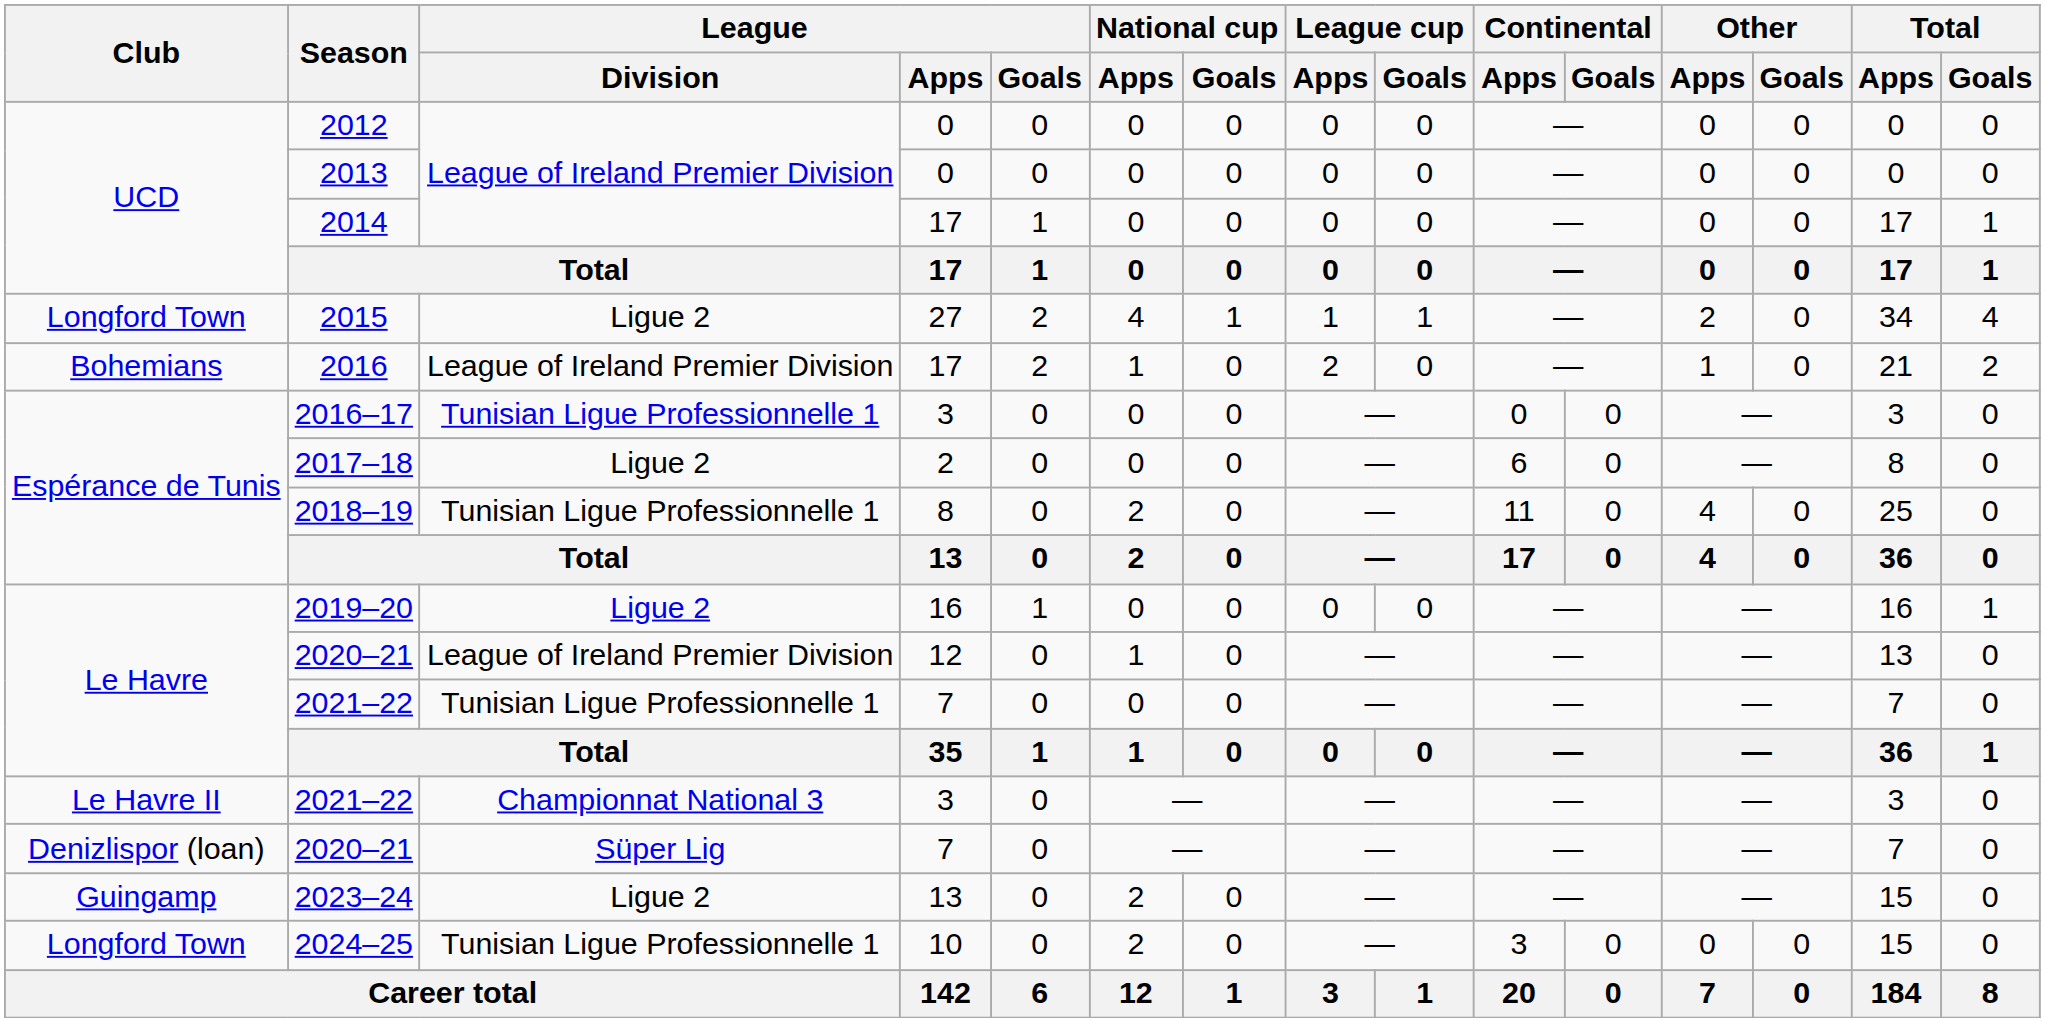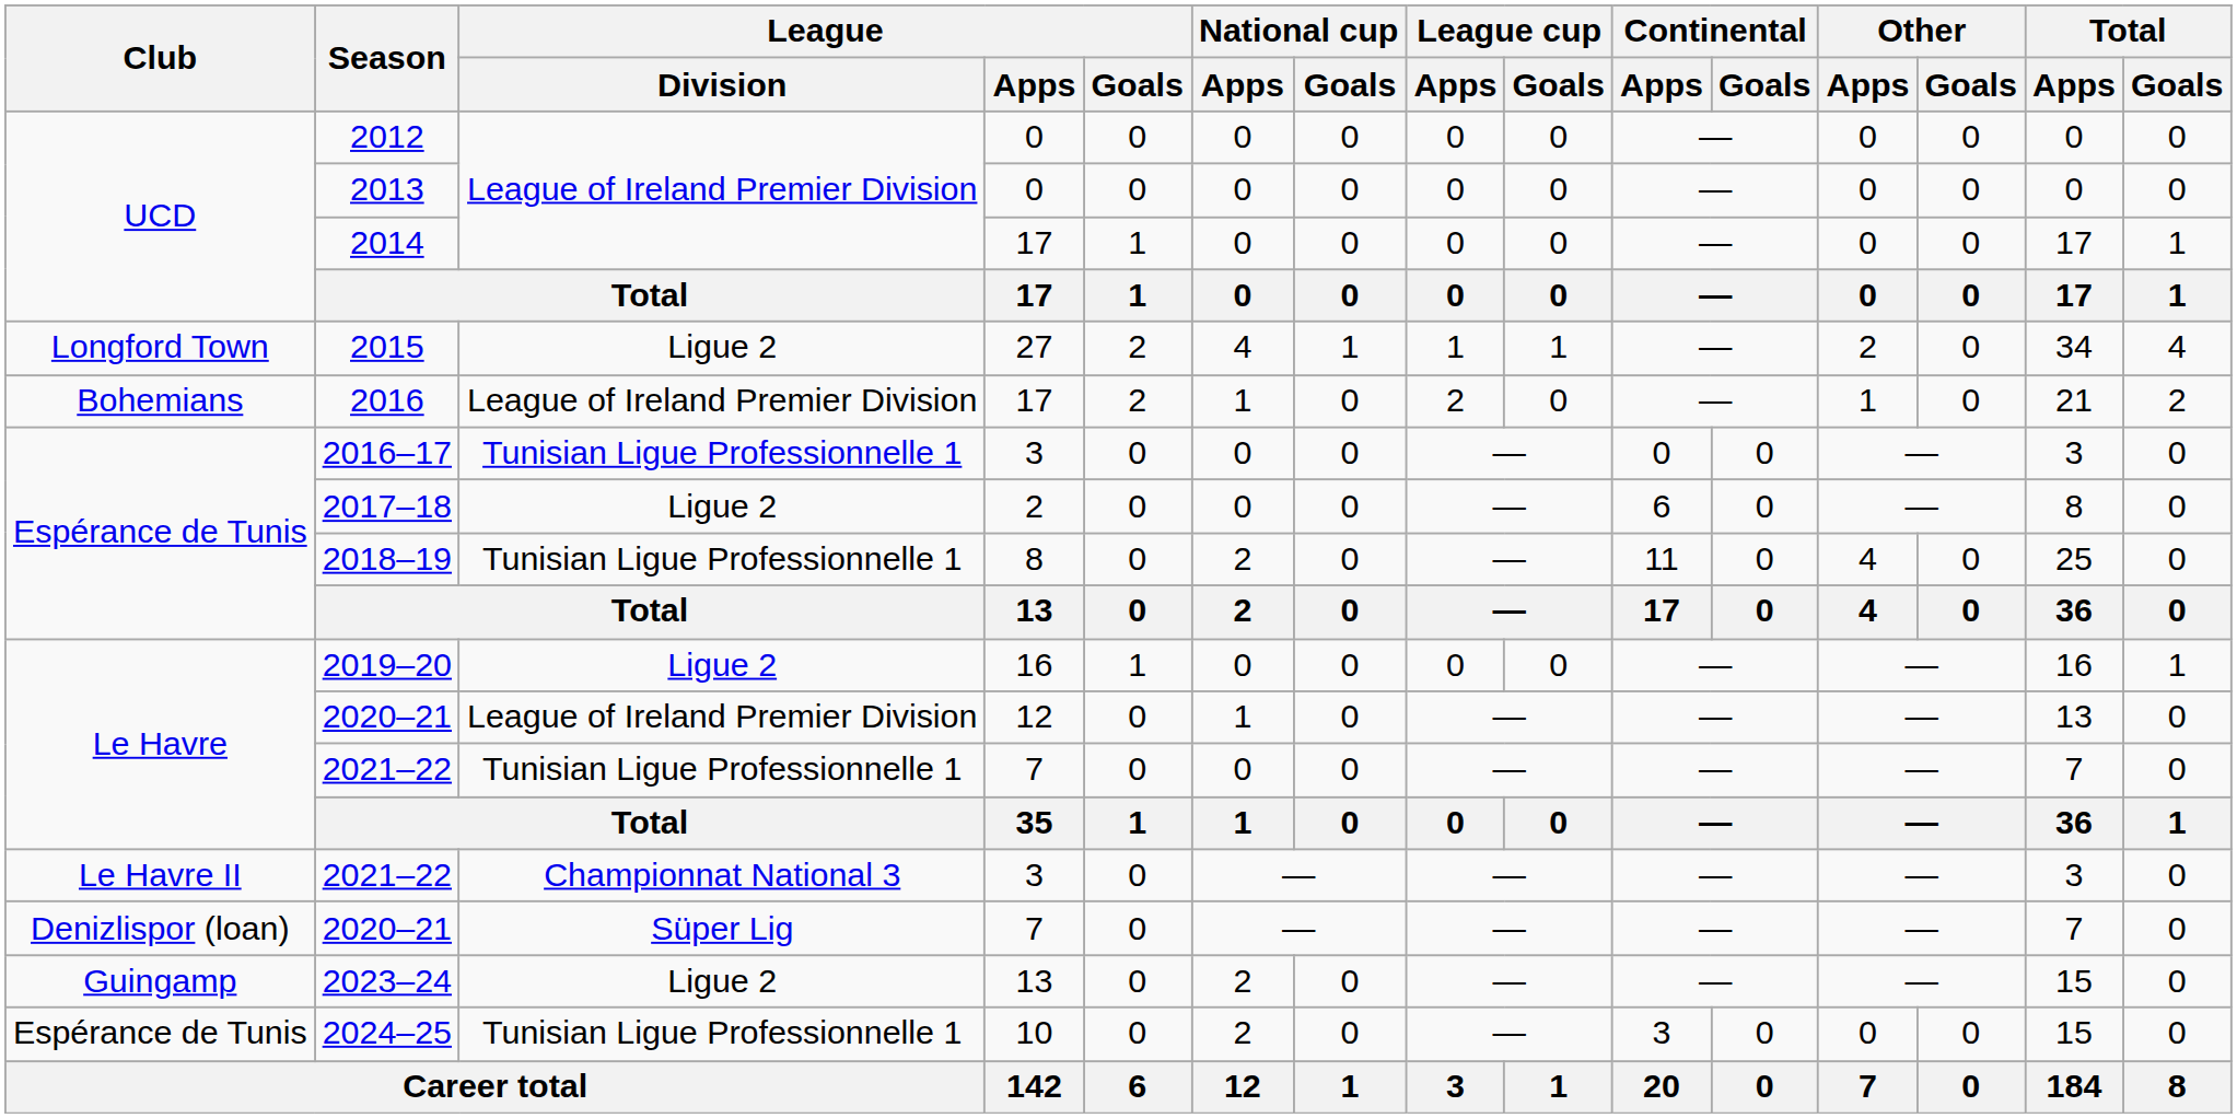2024–25 | Club: Longford Town -> Espérance de Tunis
